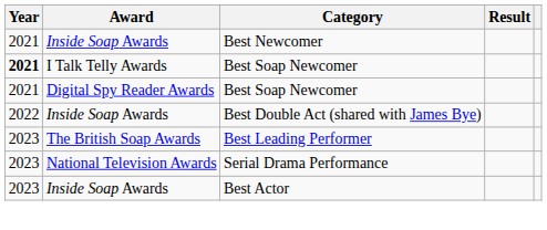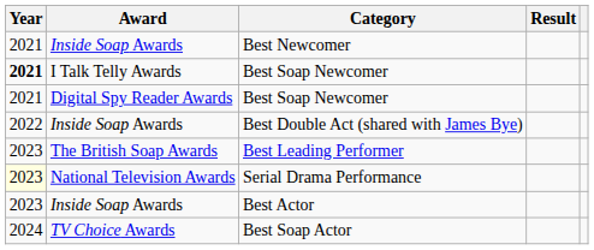Serial Drama Performance | Year: no background -> lightyellow background
+ row: 2024 | TV Choice Awards | Best Soap Actor
